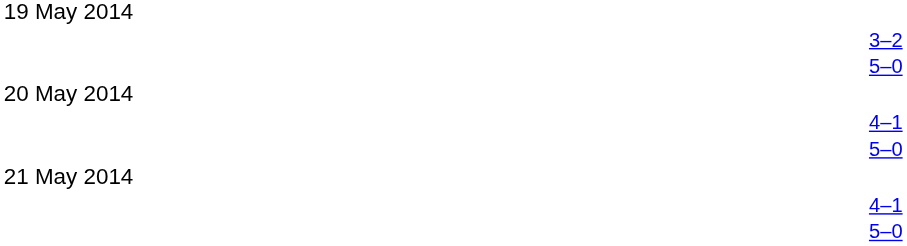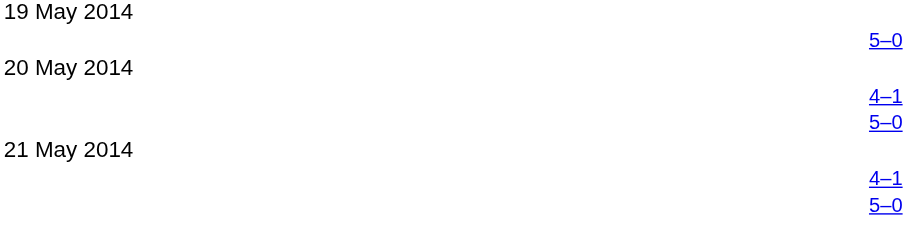- row: 3–2
